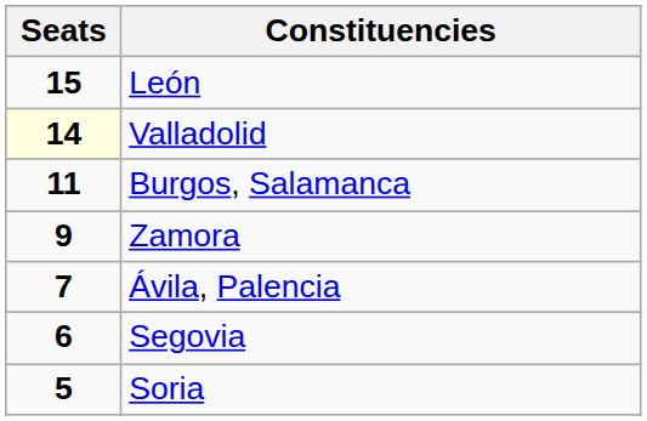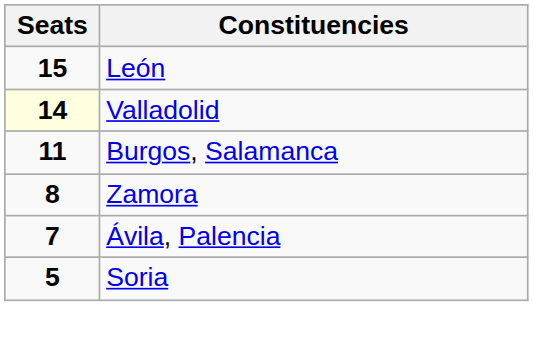Zamora | Seats: 9 -> 8
- row: 6 | Segovia
